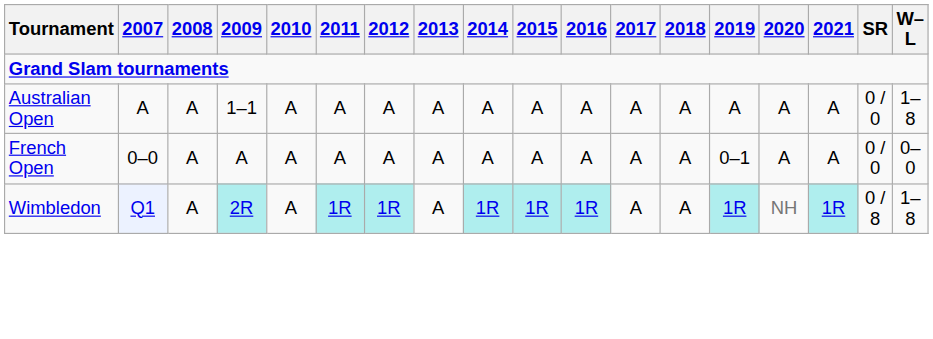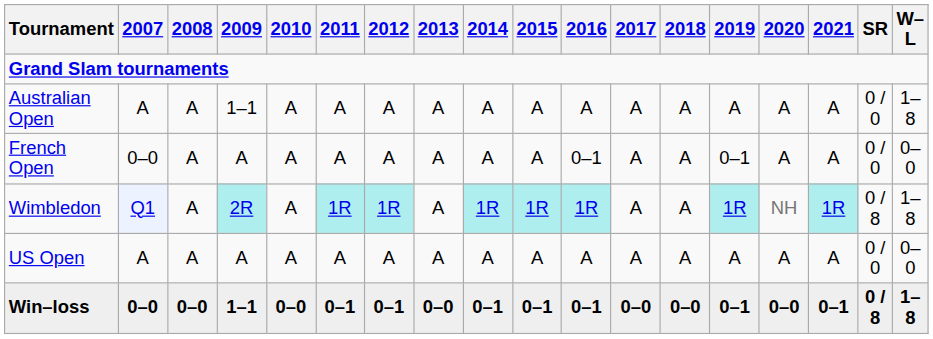French Open | 2016: A -> 0–1
+ row: US Open | A | A | A | A | A | A | A | A | A | A | A | A | A | A | A | 0 / 0 | 0–0
+ row: Win–loss | 0–0 | 0–0 | 1–1 | 0–0 | 0–1 | 0–1 | 0–0 | 0–1 | 0–1 | 0–1 | 0–0 | 0–0 | 0–1 | 0–0 | 0–1 | 0 / 8 | 1–8
